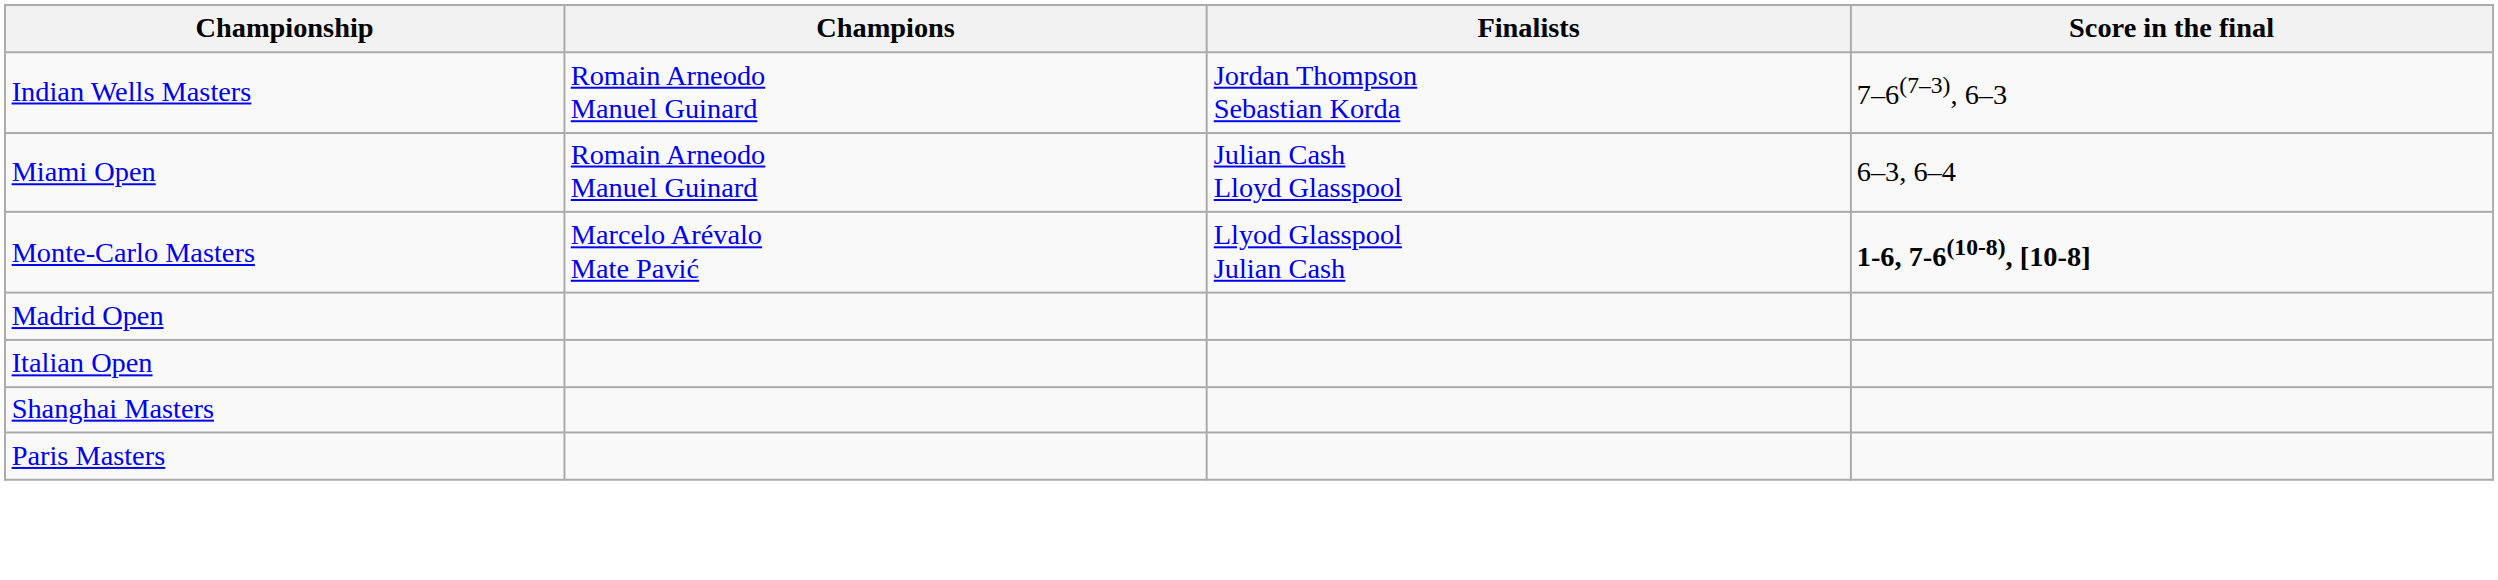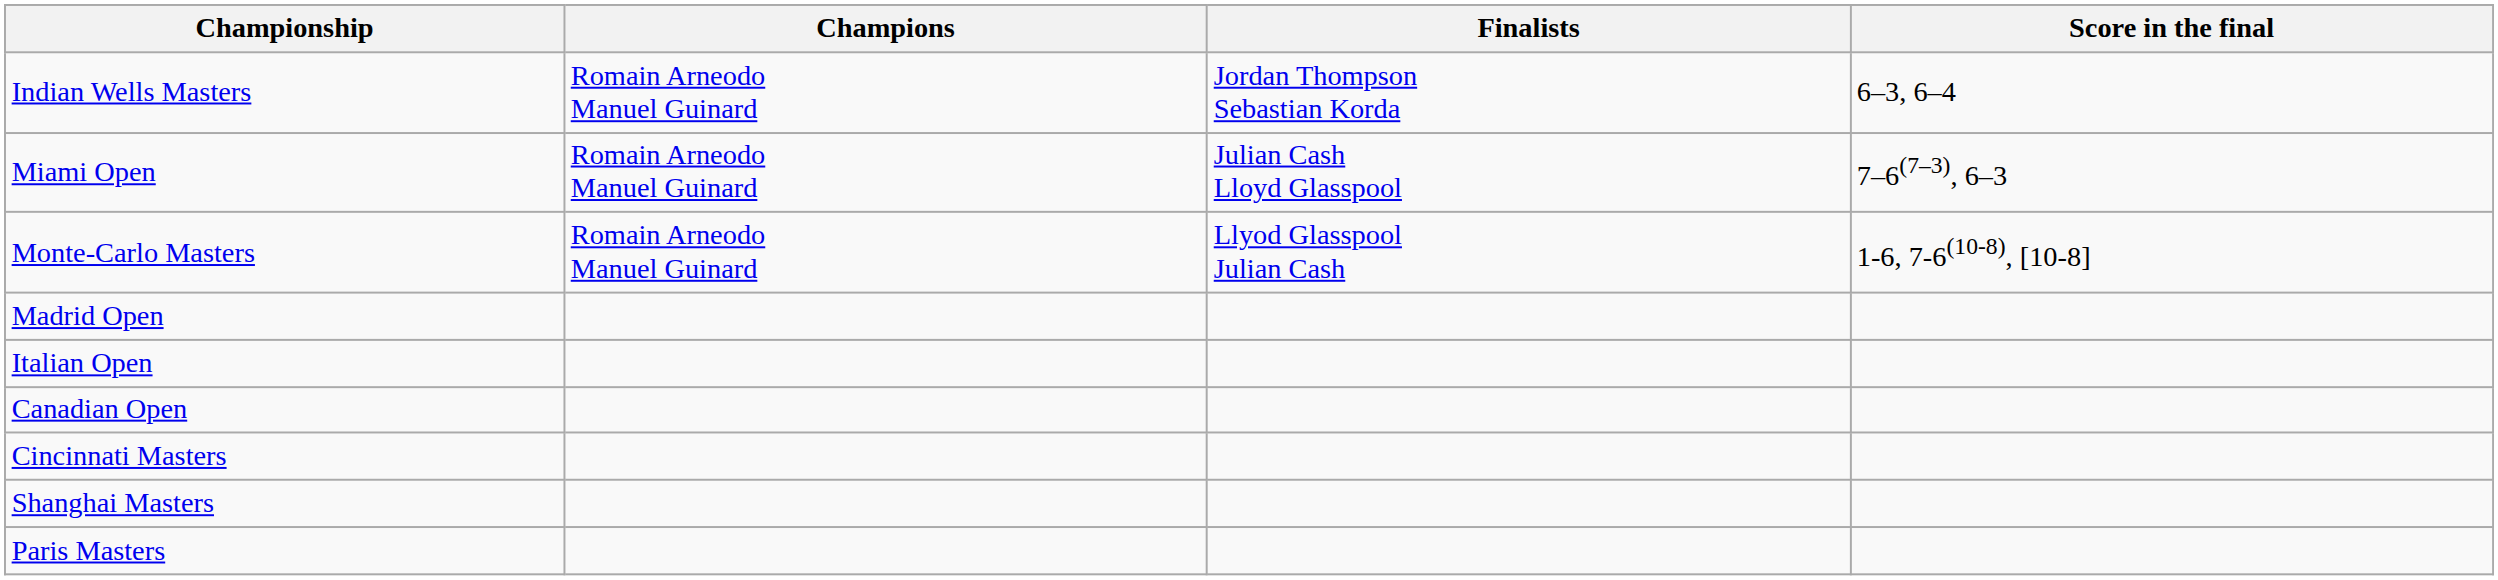Indian Wells Masters | Score in the final: 7–6(7–3), 6–3 -> 6–3, 6–4
Miami Open | Score in the final: 6–3, 6–4 -> 7–6(7–3), 6–3
Monte-Carlo Masters | Champions: Marcelo Arévalo Mate Pavić -> Romain Arneodo Manuel Guinard
Monte-Carlo Masters | Score in the final: bold -> normal
+ row: Canadian Open
+ row: Cincinnati Masters
